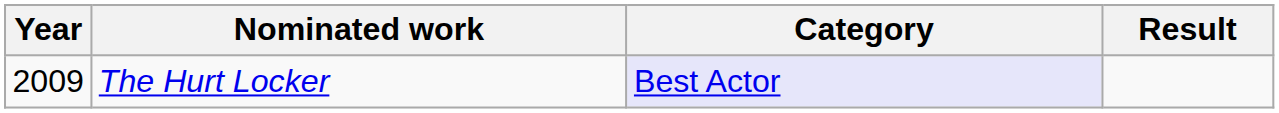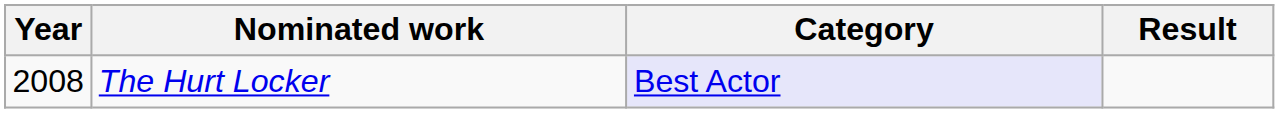The Hurt Locker | Year: 2009 -> 2008
